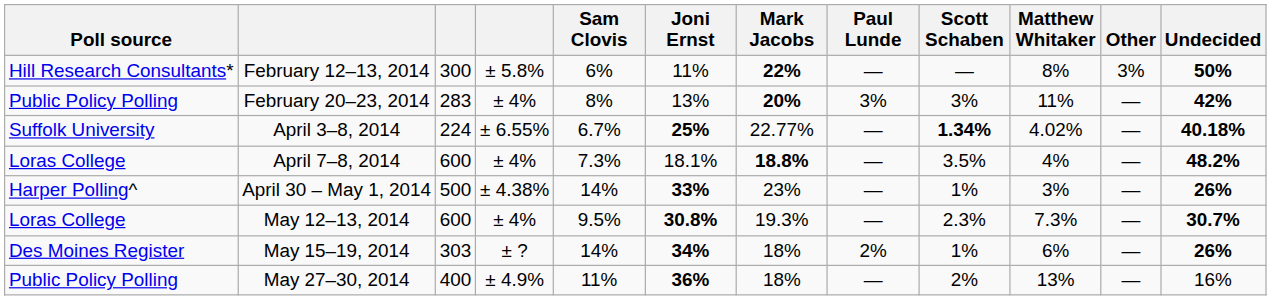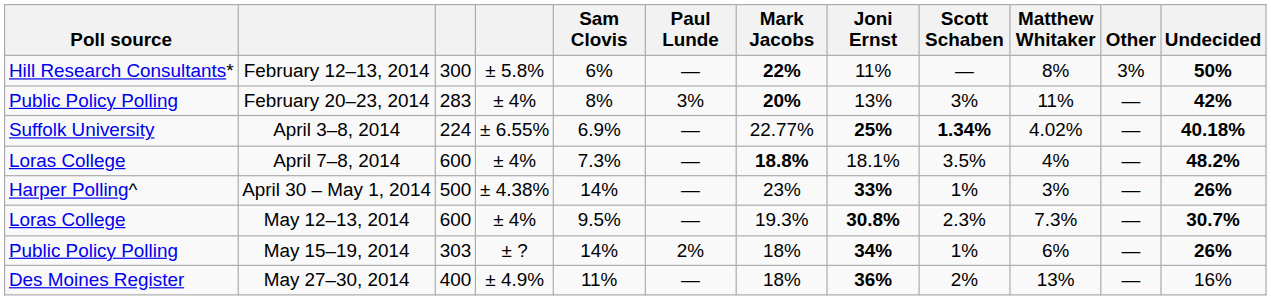columns swapped: Joni Ernst <-> Paul Lunde
April 3–8, 2014 | Sam Clovis: 6.7% -> 6.9%
May 15–19, 2014 | Poll source: Des Moines Register -> Public Policy Polling
May 27–30, 2014 | Poll source: Public Policy Polling -> Des Moines Register
